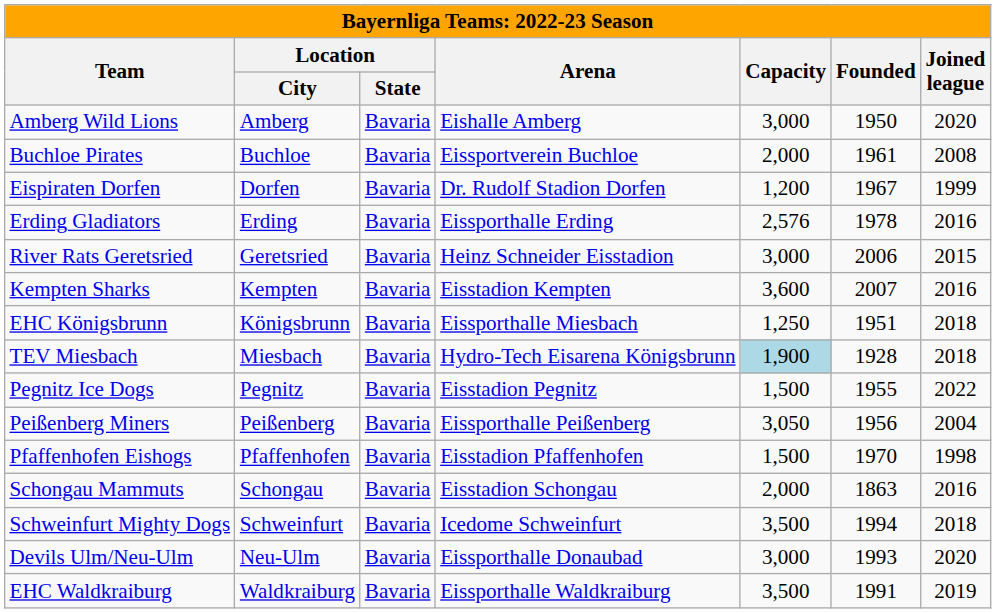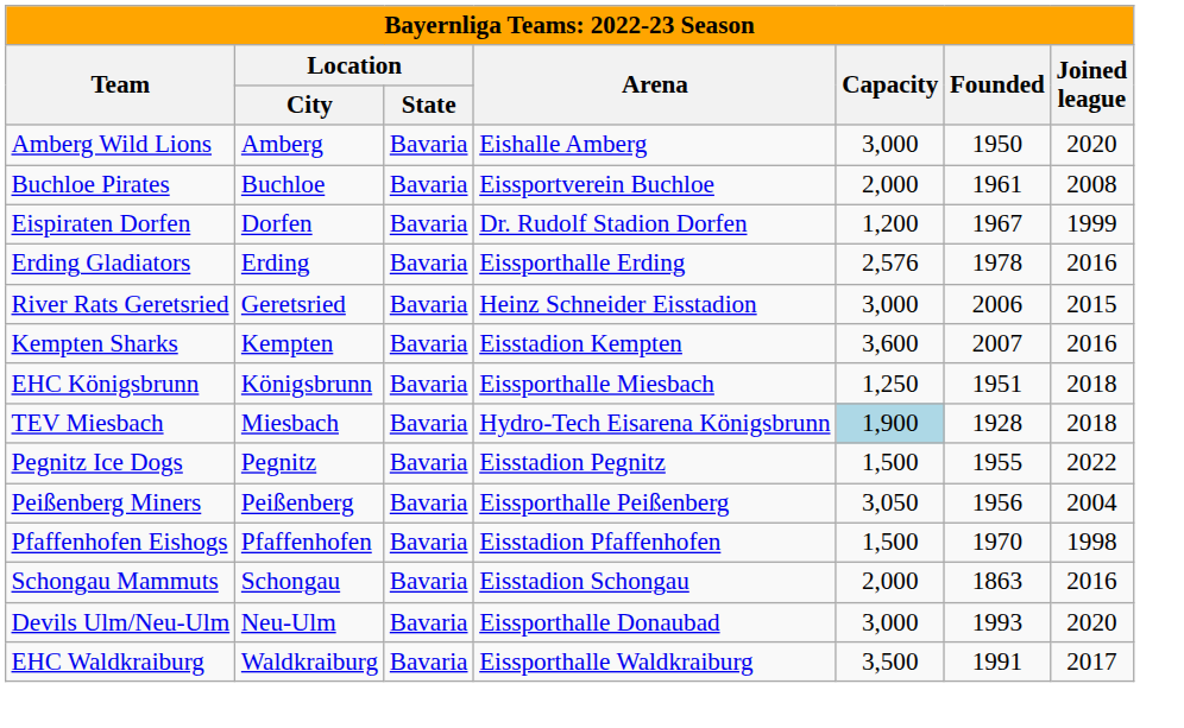- row: Schweinfurt Mighty Dogs | Schweinfurt | Bavaria | Icedome Schweinfurt | 3,500 | 1994 | 2018
EHC Waldkraiburg | Joined league: 2019 -> 2017
